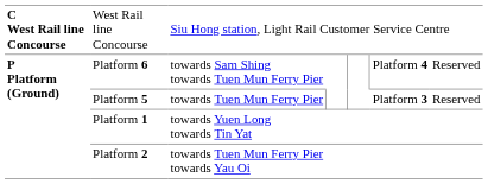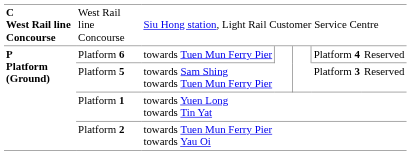Platform 6 | column 3: towards Sam Shing towards Tuen Mun Ferry Pier -> towards Tuen Mun Ferry Pier
Platform 5 | column 3: towards Tuen Mun Ferry Pier -> towards Sam Shing towards Tuen Mun Ferry Pier
